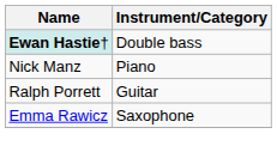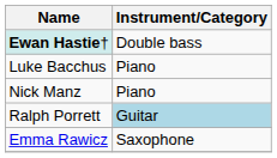+ row: Luke Bacchus | Piano
Ralph Porrett | Instrument/Category: no background -> lightblue background
